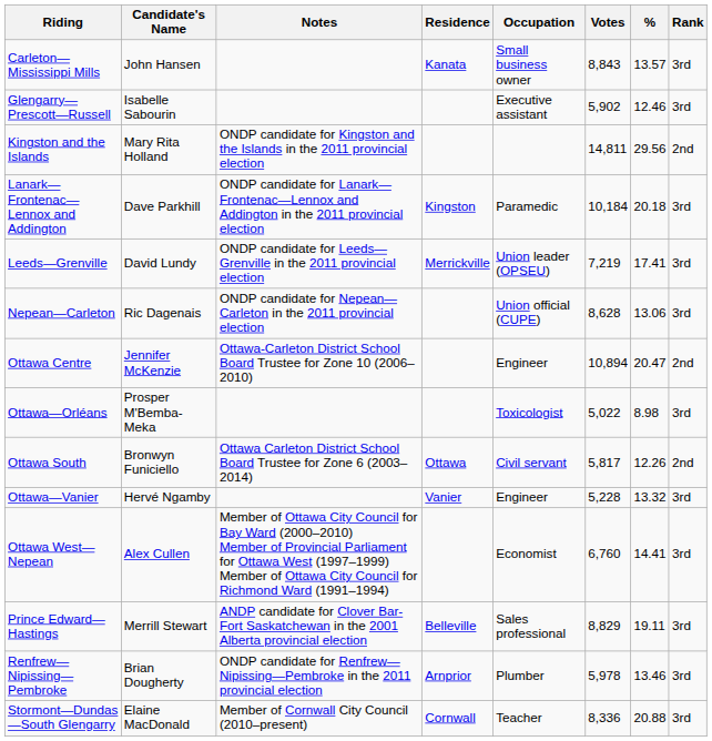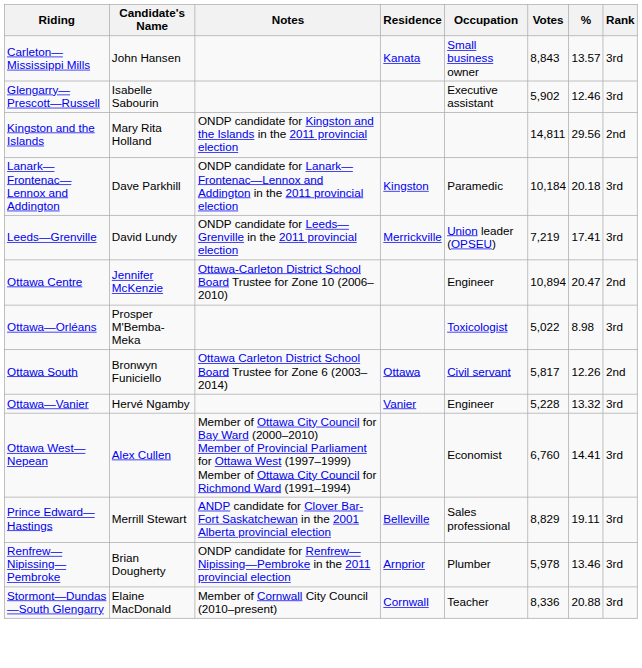- row: Nepean—Carleton | Ric Dagenais | ONDP candidate for Nepean—Carleton in the 2011 provincial election | Union official (CUPE) | 8,628 | 13.06 | 3rd
